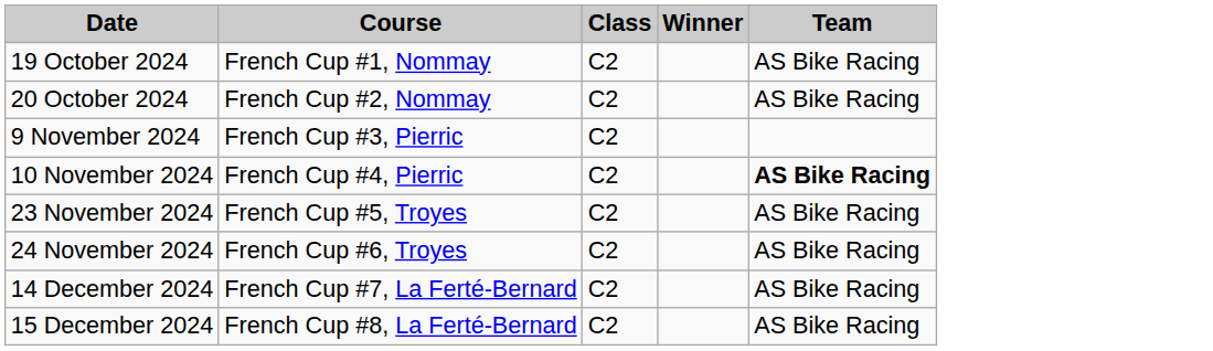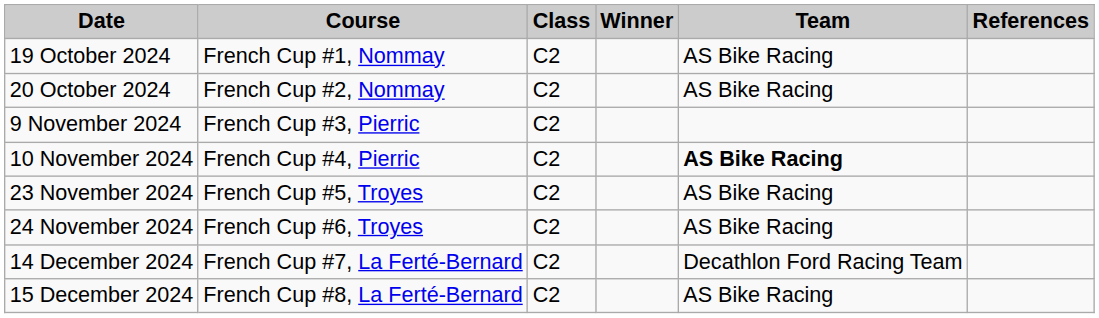+ column: References
14 December 2024 | Team: AS Bike Racing -> Decathlon Ford Racing Team
